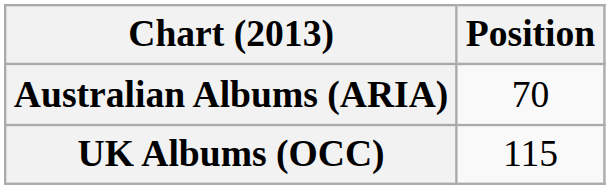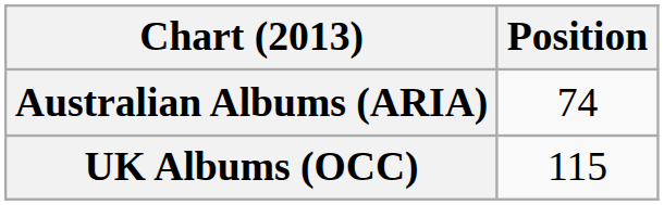Australian Albums (ARIA) | Position: 70 -> 74
